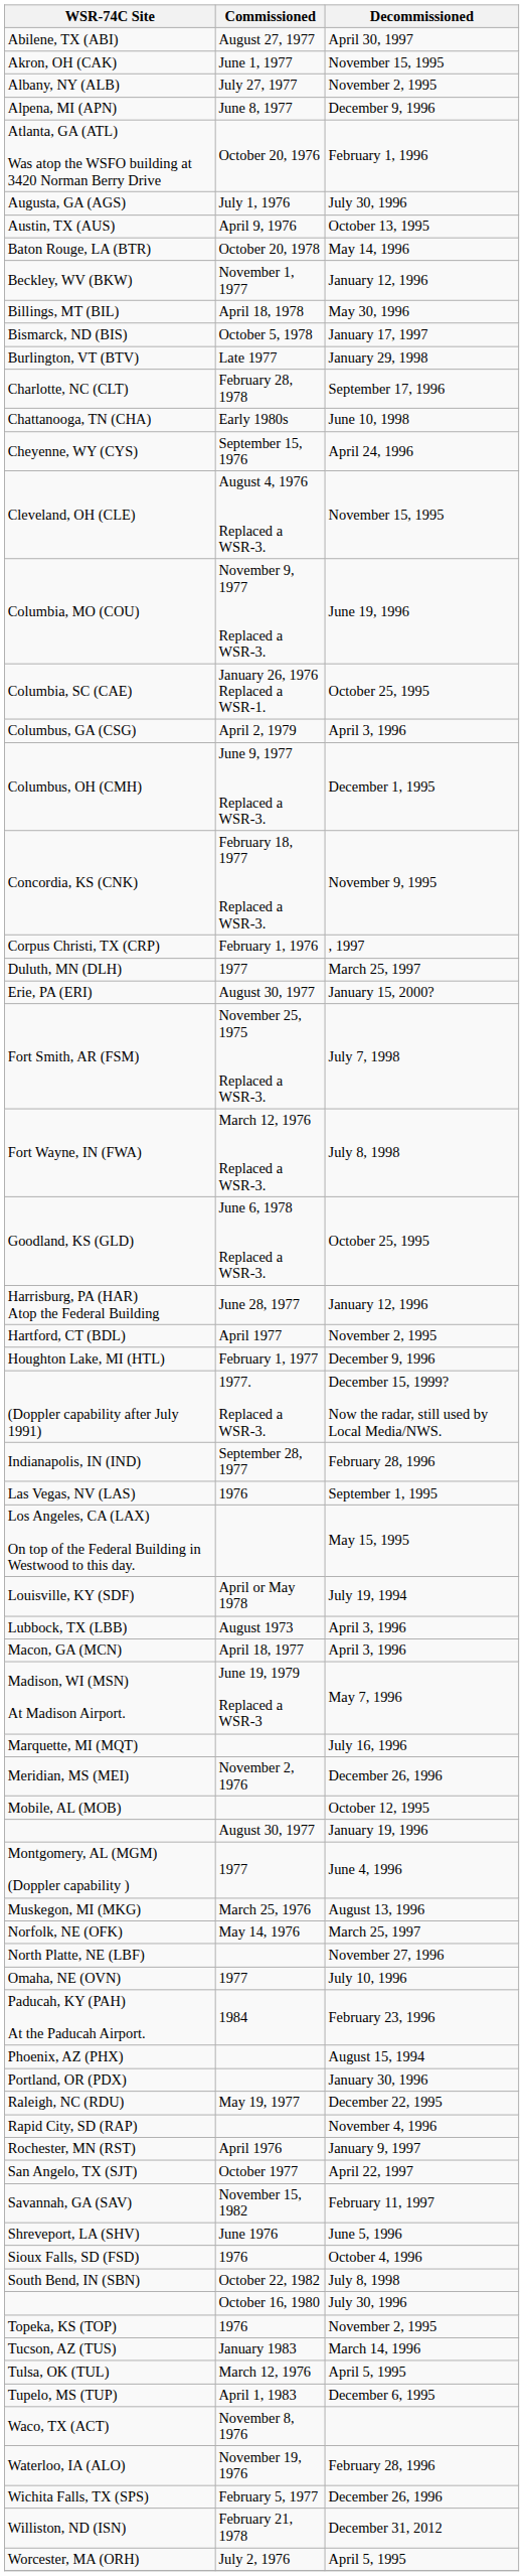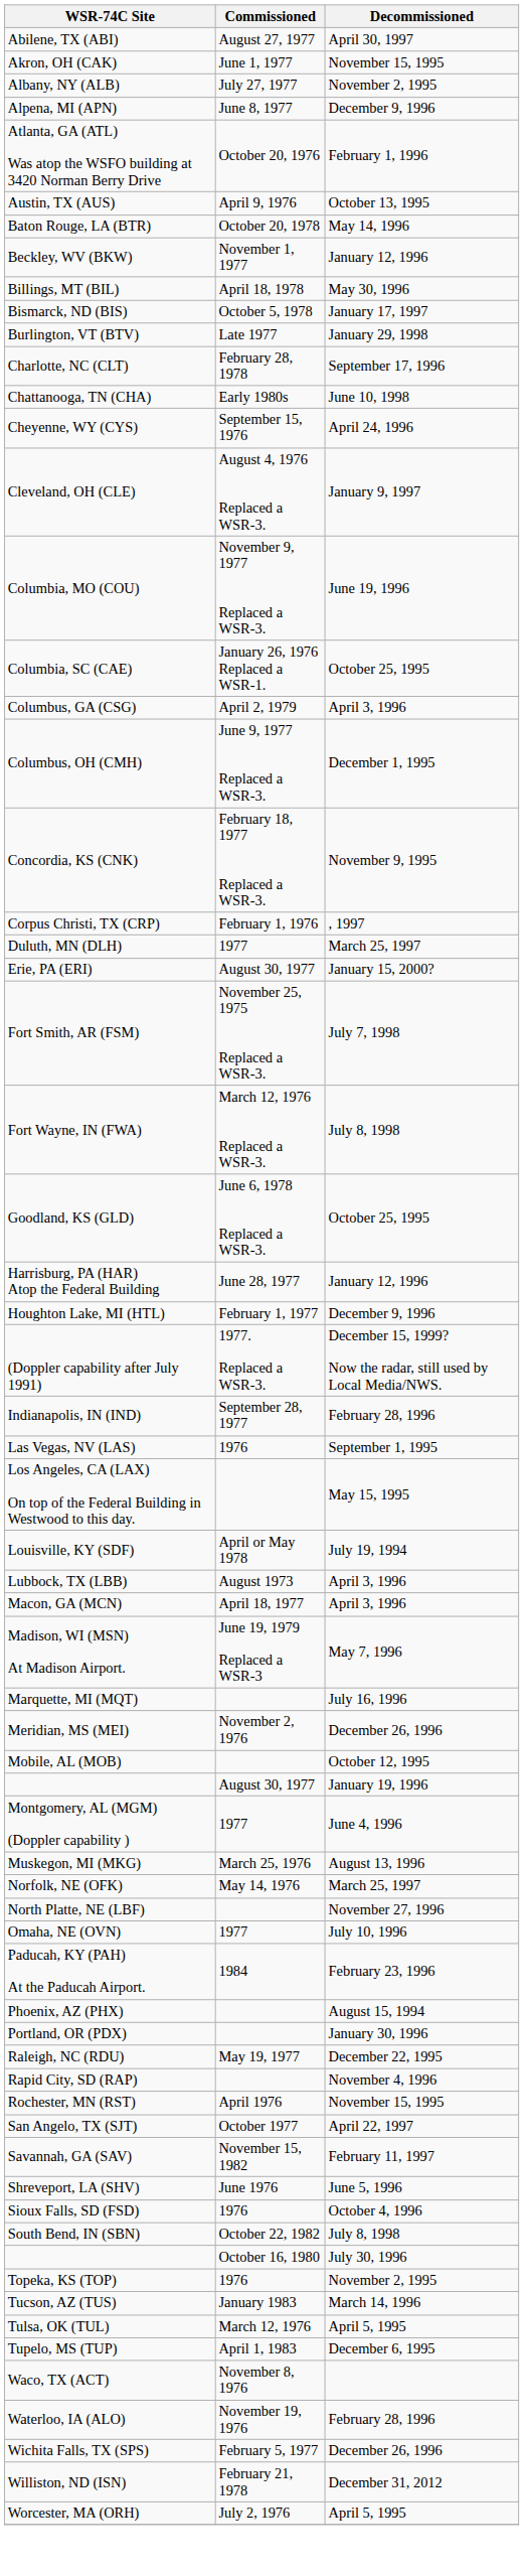- row: Augusta, GA (AGS) | July 1, 1976 | July 30, 1996
Cleveland, OH (CLE) | Decommissioned: November 15, 1995 -> January 9, 1997
- row: Hartford, CT (BDL) | April 1977 | November 2, 1995
Rochester, MN (RST) | Decommissioned: January 9, 1997 -> November 15, 1995
